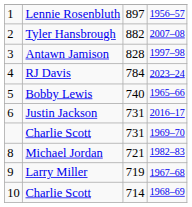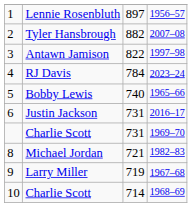Antawn Jamison | column 3: 828 -> 822
